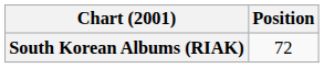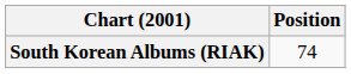South Korean Albums (RIAK) | Position: 72 -> 74
